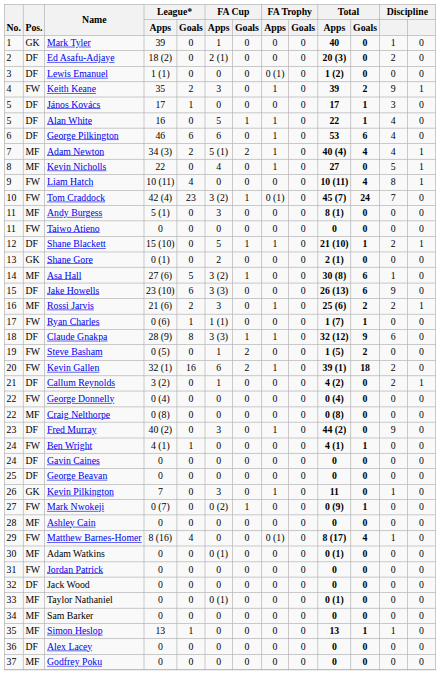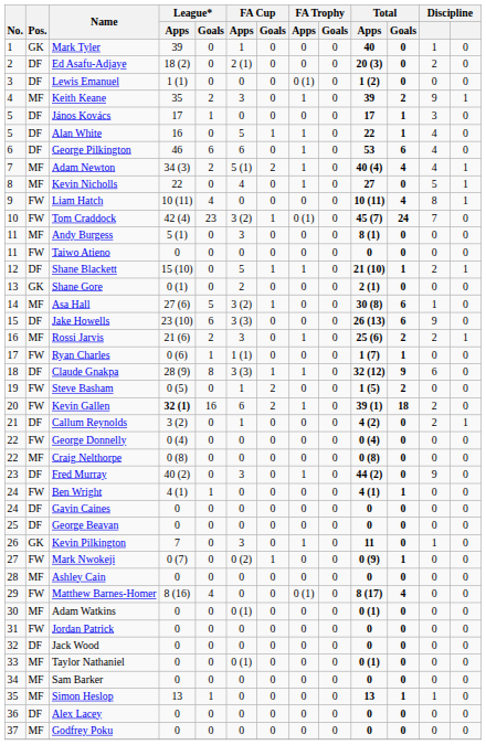Keith Keane | Pos.: FW -> MF
Kevin Gallen | League* / Apps: normal -> bold
Matthew Barnes-Homer | column 12: 1 -> 0
